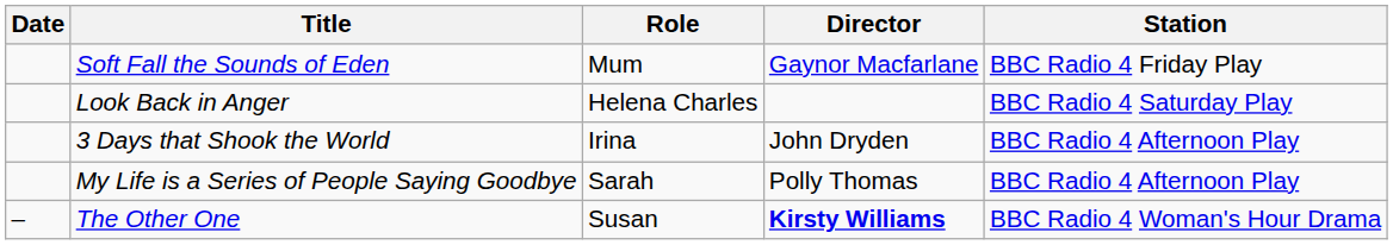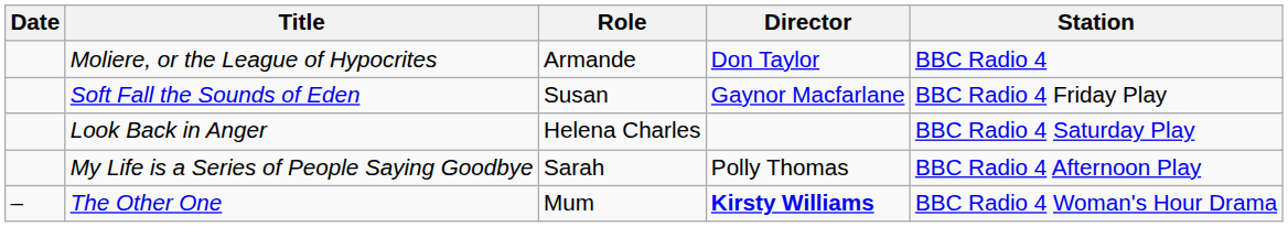+ row: Moliere, or the League of Hypocrites | Armande | Don Taylor | BBC Radio 4
Soft Fall the Sounds of Eden | Role: Mum -> Susan
- row: 3 Days that Shook the World | Irina | John Dryden | BBC Radio 4 Afternoon Play
The Other One | Role: Susan -> Mum
